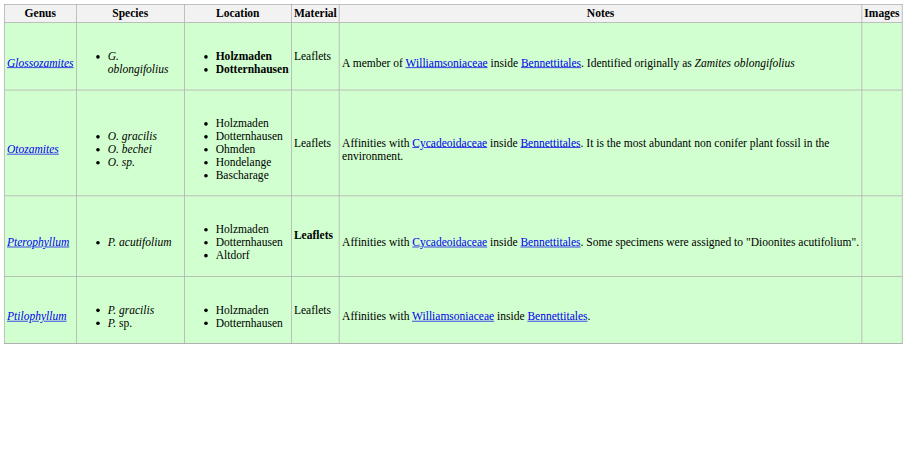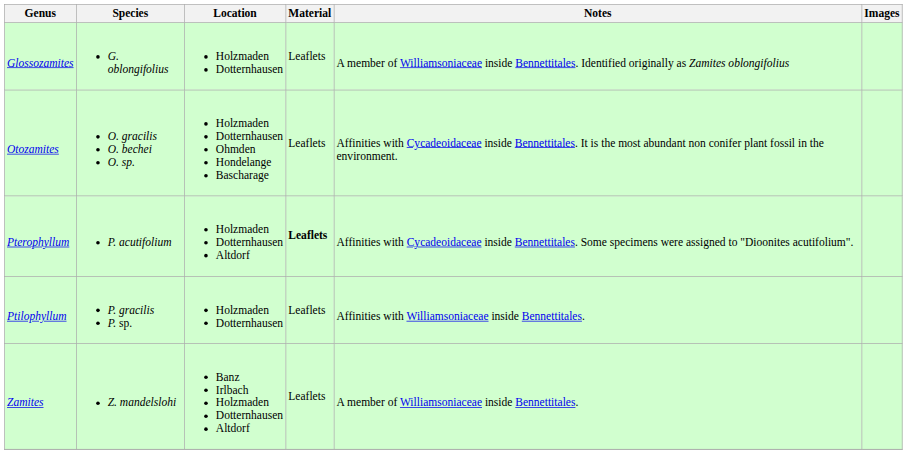Glossozamites | Location: bold -> normal
+ row: Zamites | Z. mandelslohi | Banz Irlbach Holzmaden Dotternhausen Altdorf | Leaflets | A member of Williamsoniaceae inside Bennettitales.
